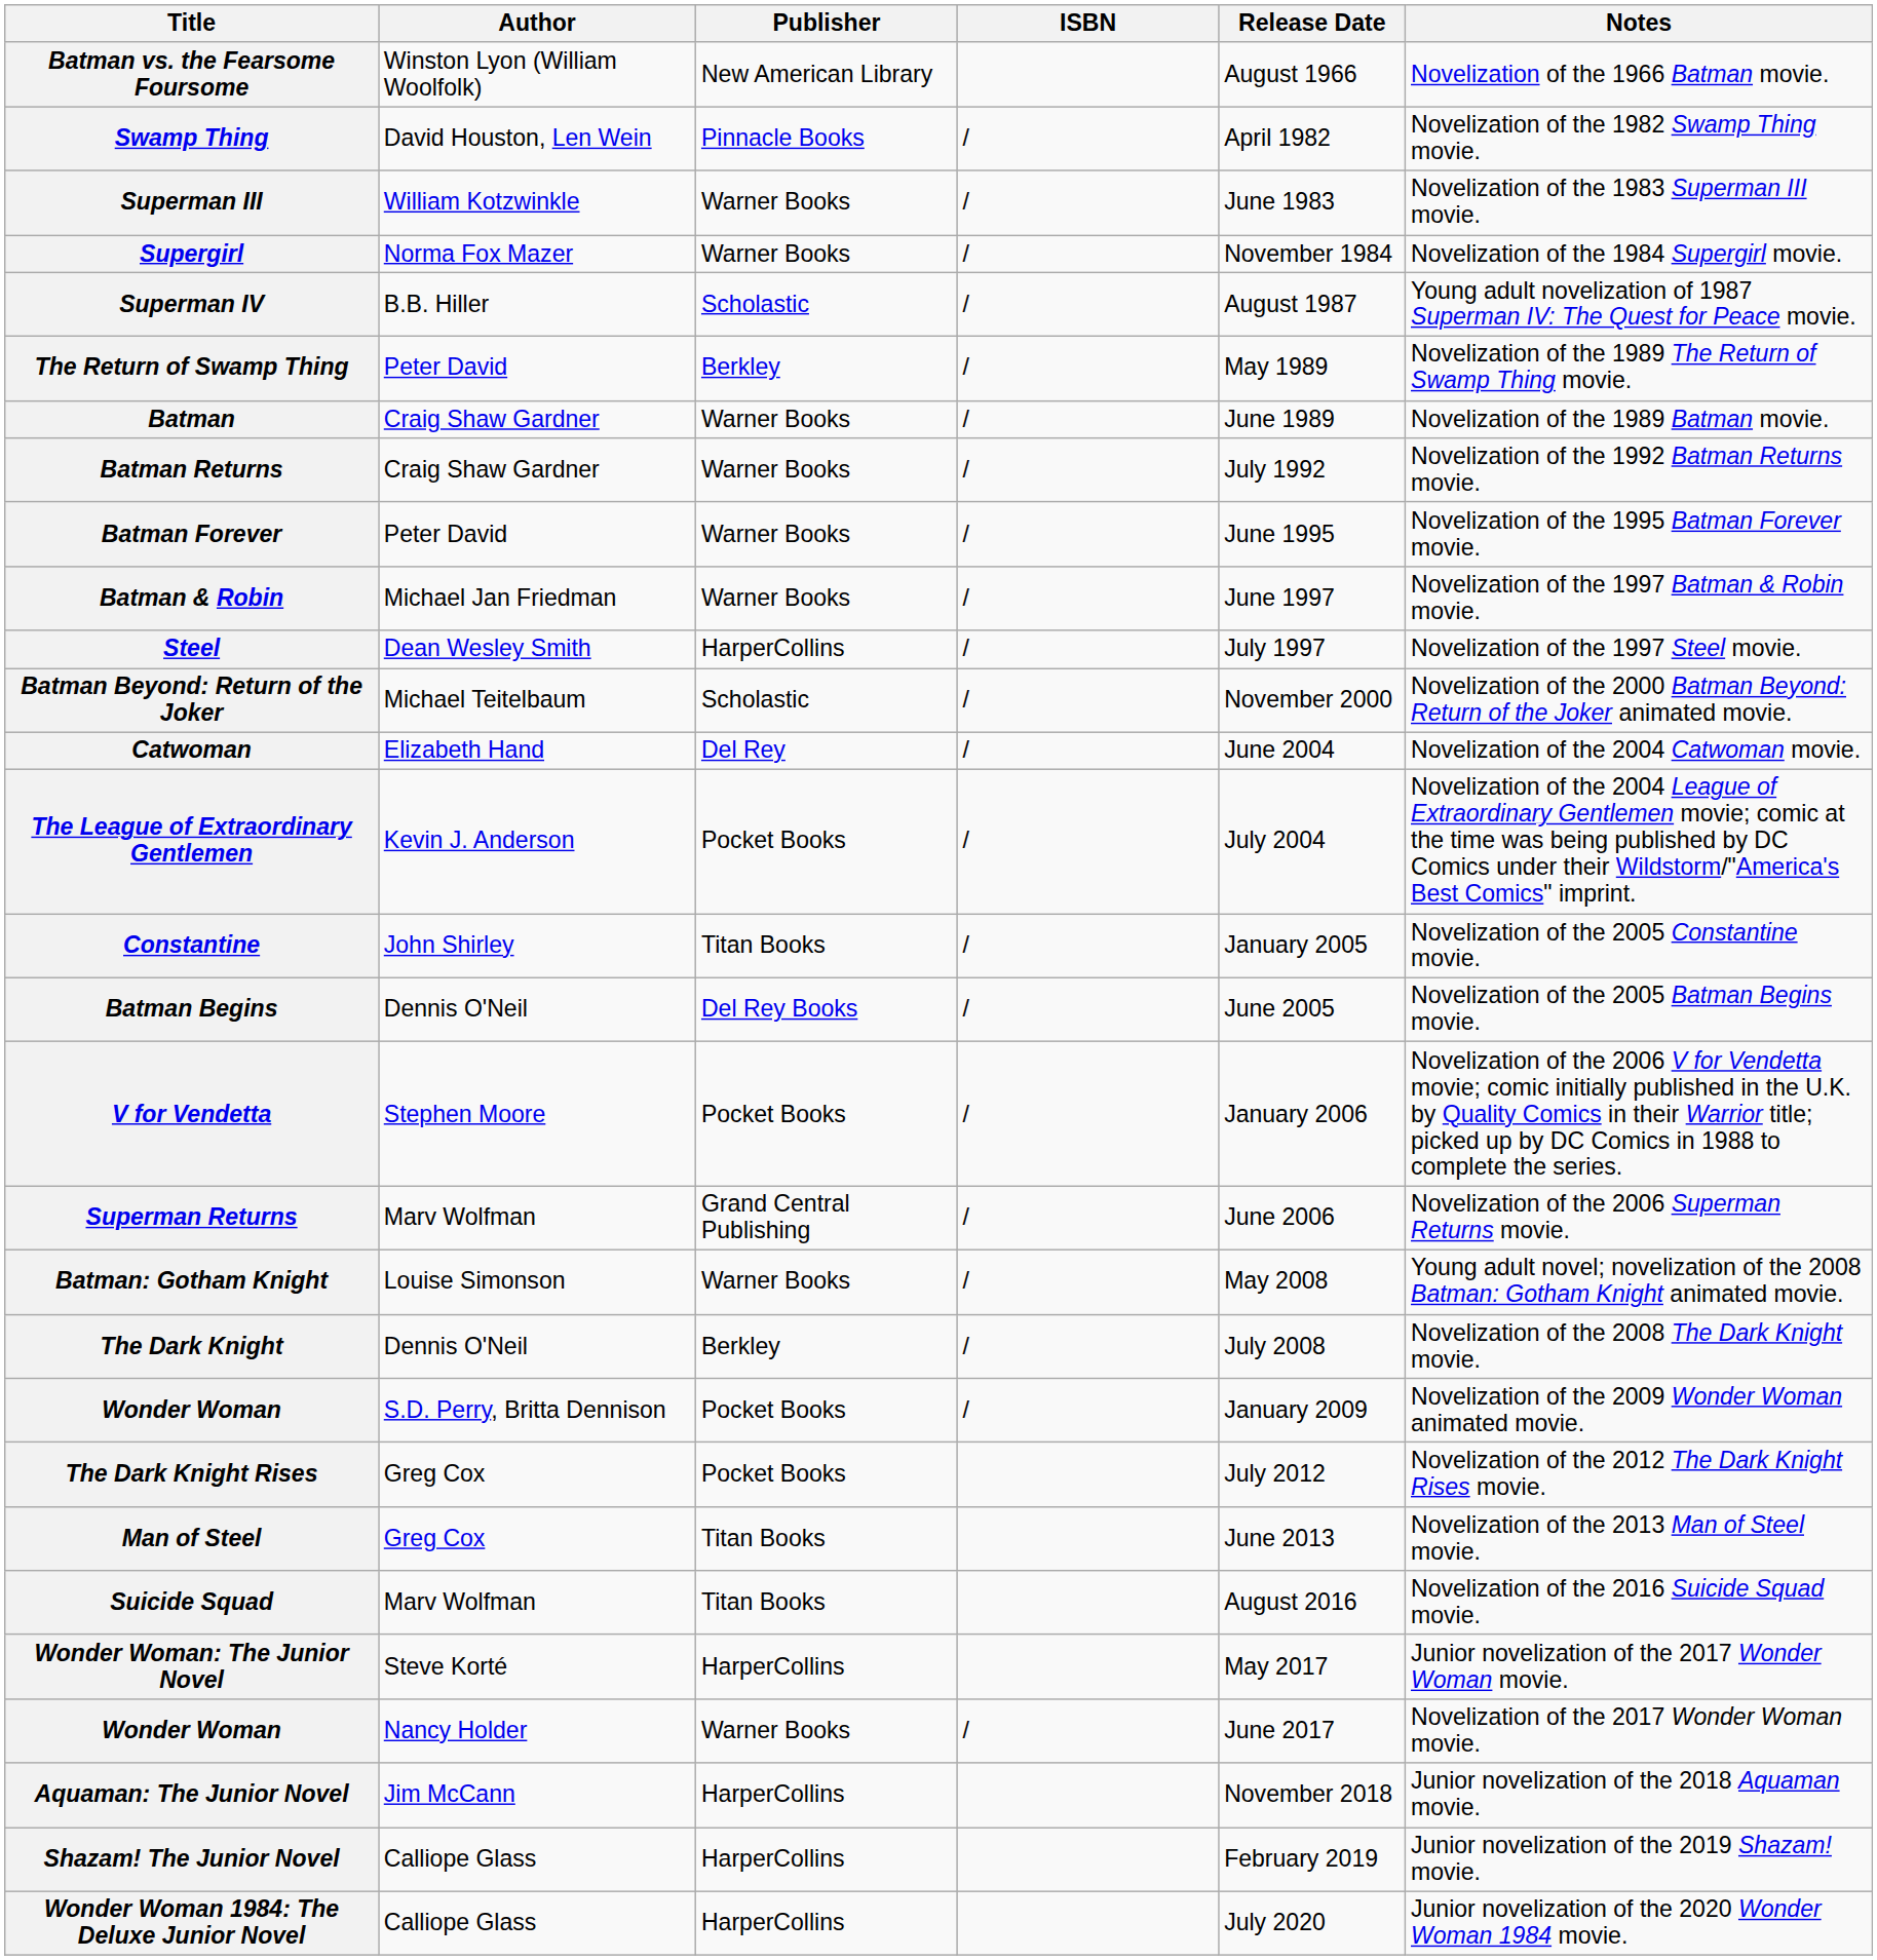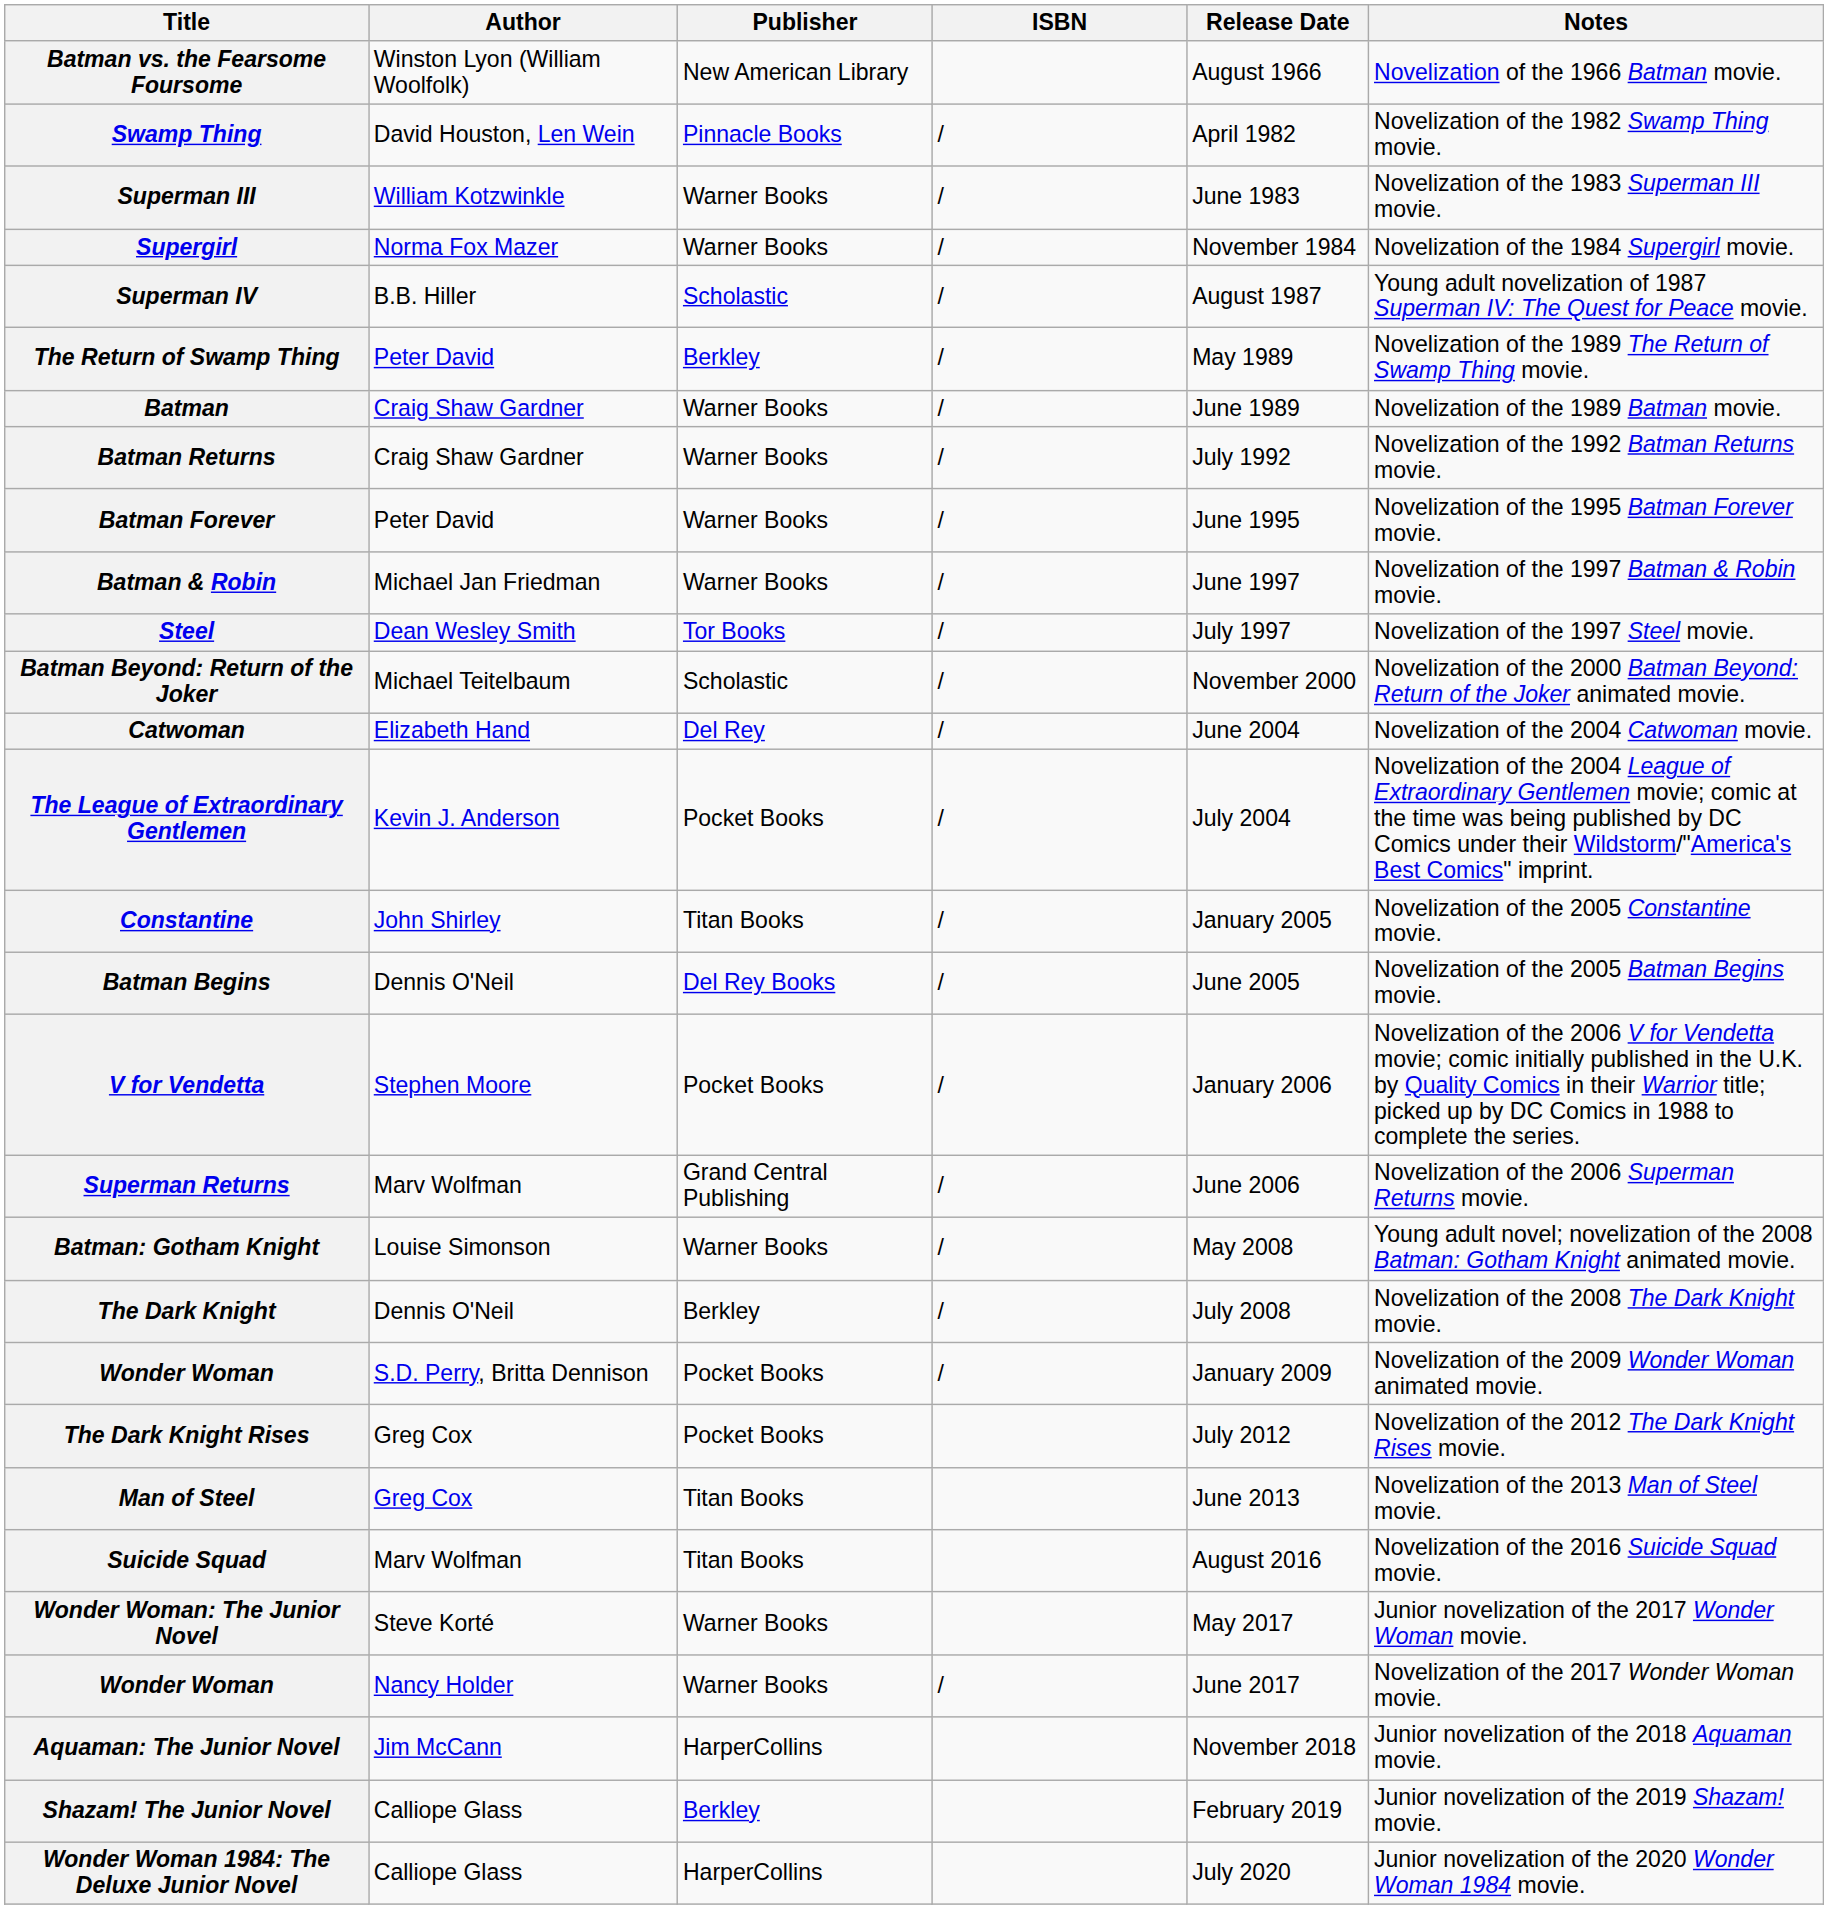Steel | Publisher: HarperCollins -> Tor Books
Wonder Woman: The Junior Novel | Publisher: HarperCollins -> Warner Books
Shazam! The Junior Novel | Publisher: HarperCollins -> Berkley
